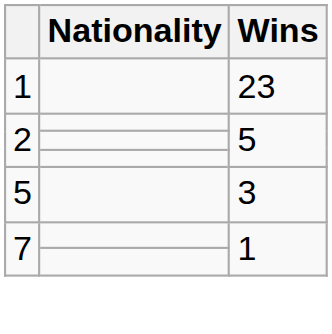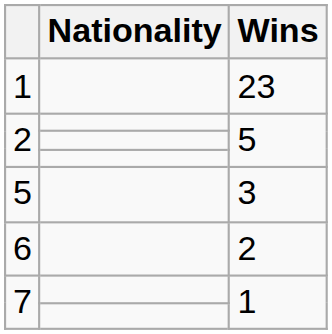+ row: 6 | 2
